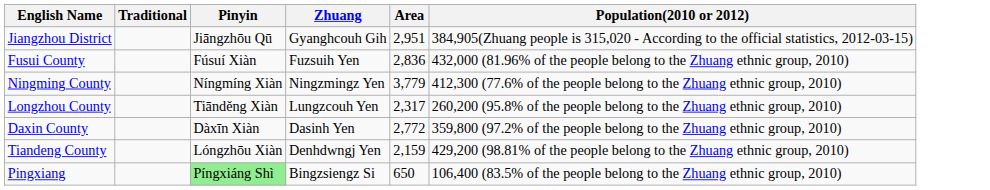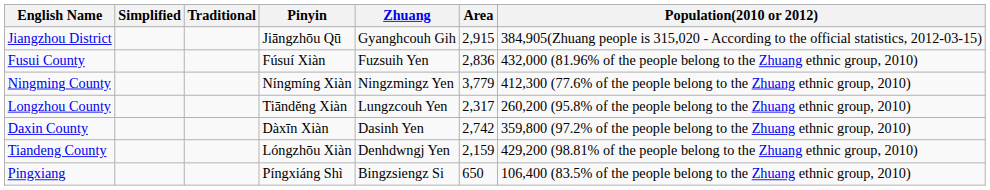+ column: Simplified
Jiangzhou District | Area: 2,951 -> 2,915
Daxin County | Area: 2,772 -> 2,742
Pingxiang | Pinyin: lightgreen background -> no background
